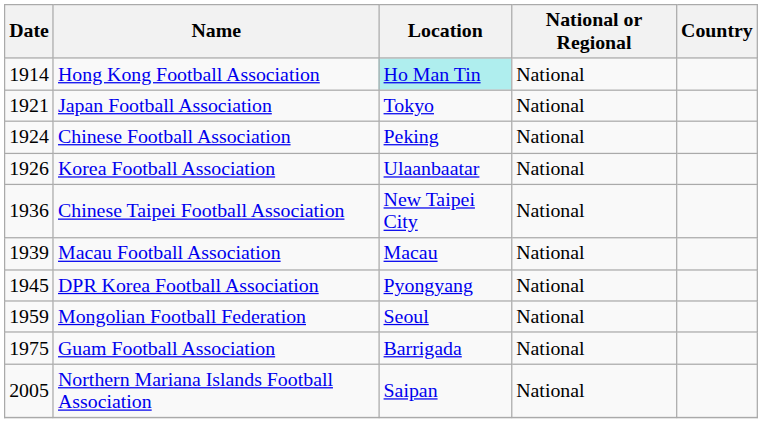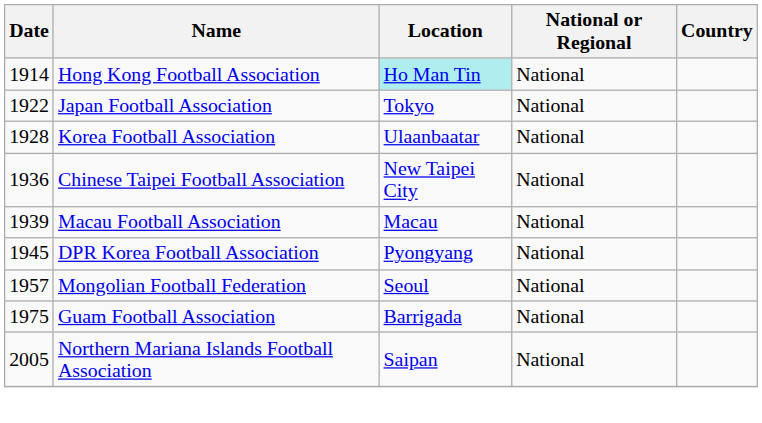Japan Football Association | Date: 1921 -> 1922
- row: 1924 | Chinese Football Association | Peking | National
Korea Football Association | Date: 1926 -> 1928
Mongolian Football Federation | Date: 1959 -> 1957
